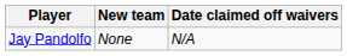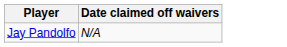- column: New team | None
